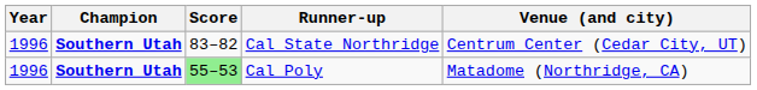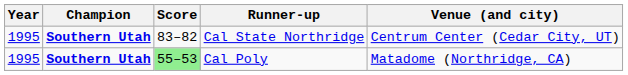Cal State Northridge | Year: 1996 -> 1995
Cal Poly | Year: 1996 -> 1995
